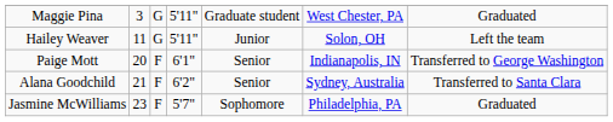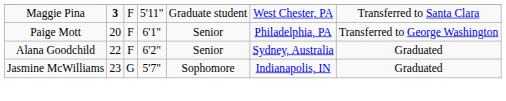Maggie Pina | column 2: normal -> bold
Maggie Pina | column 3: G -> F
Maggie Pina | column 7: Graduated -> Transferred to Santa Clara
- row: Hailey Weaver | 11 | G | 5'11" | Junior | Solon, OH | Left the team
Paige Mott | column 6: Indianapolis, IN -> Philadelphia, PA
Alana Goodchild | column 2: 21 -> 22
Alana Goodchild | column 7: Transferred to Santa Clara -> Graduated
Jasmine McWilliams | column 3: F -> G
Jasmine McWilliams | column 6: Philadelphia, PA -> Indianapolis, IN
